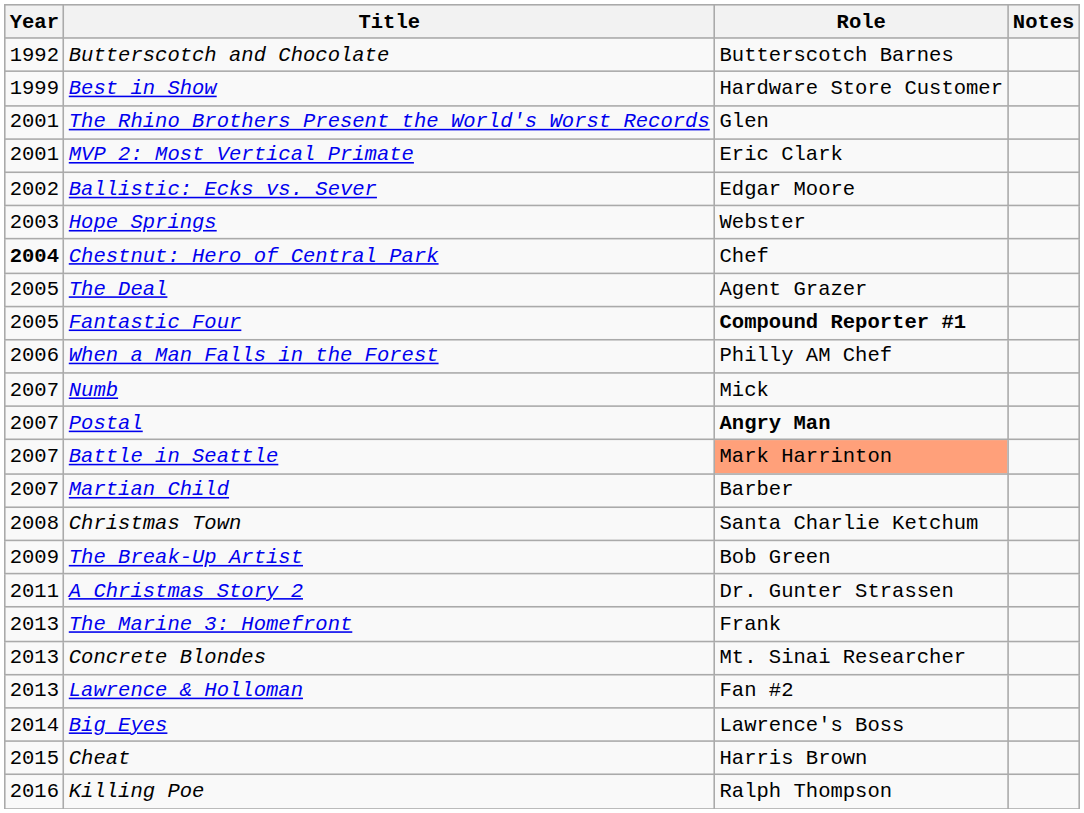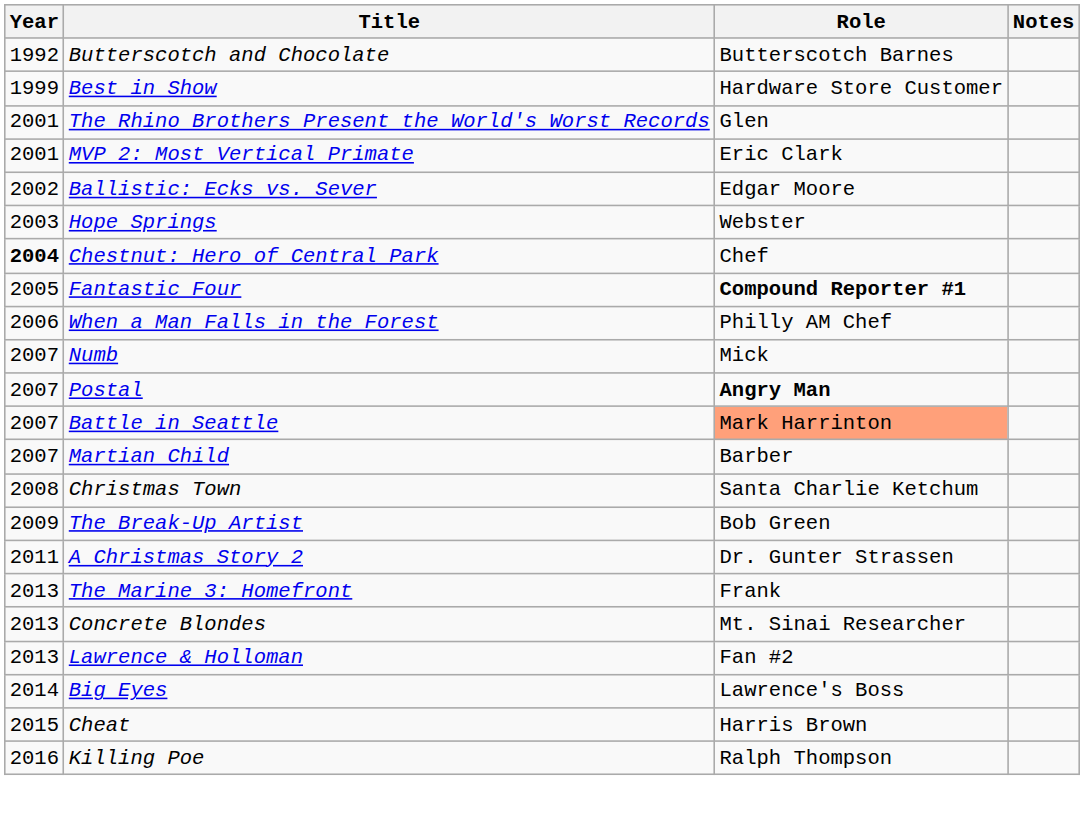- row: 2005 | The Deal | Agent Grazer
